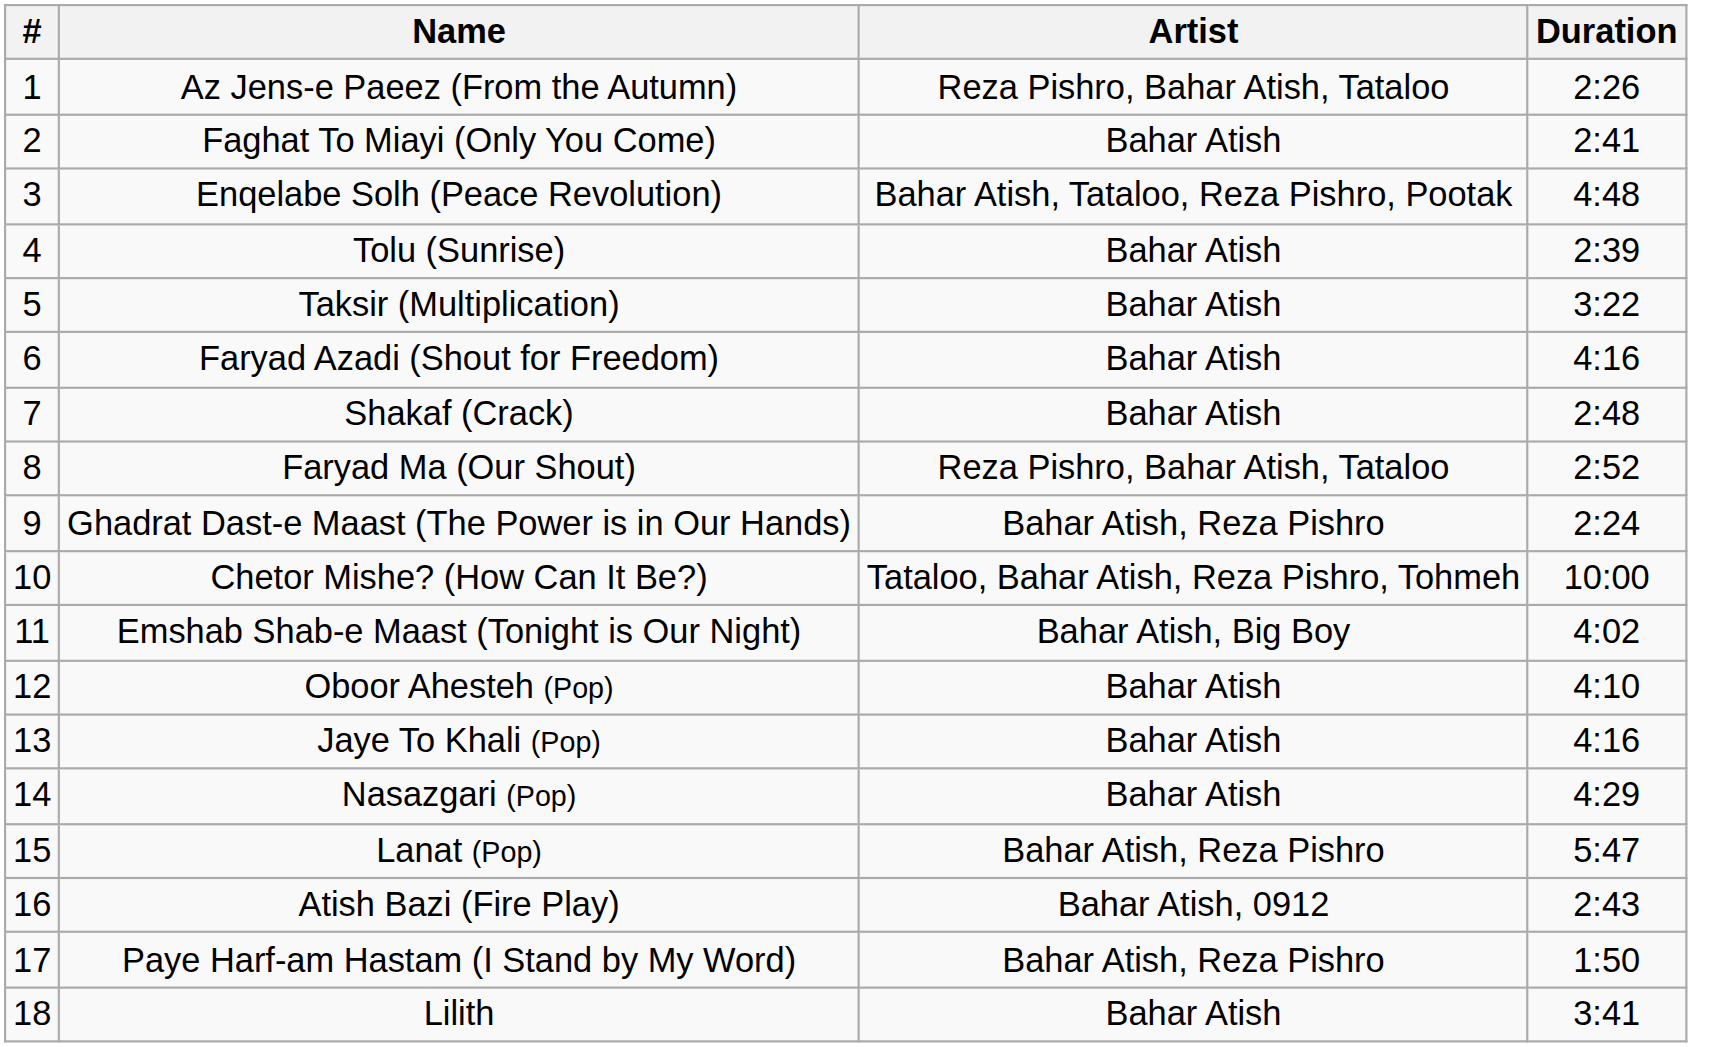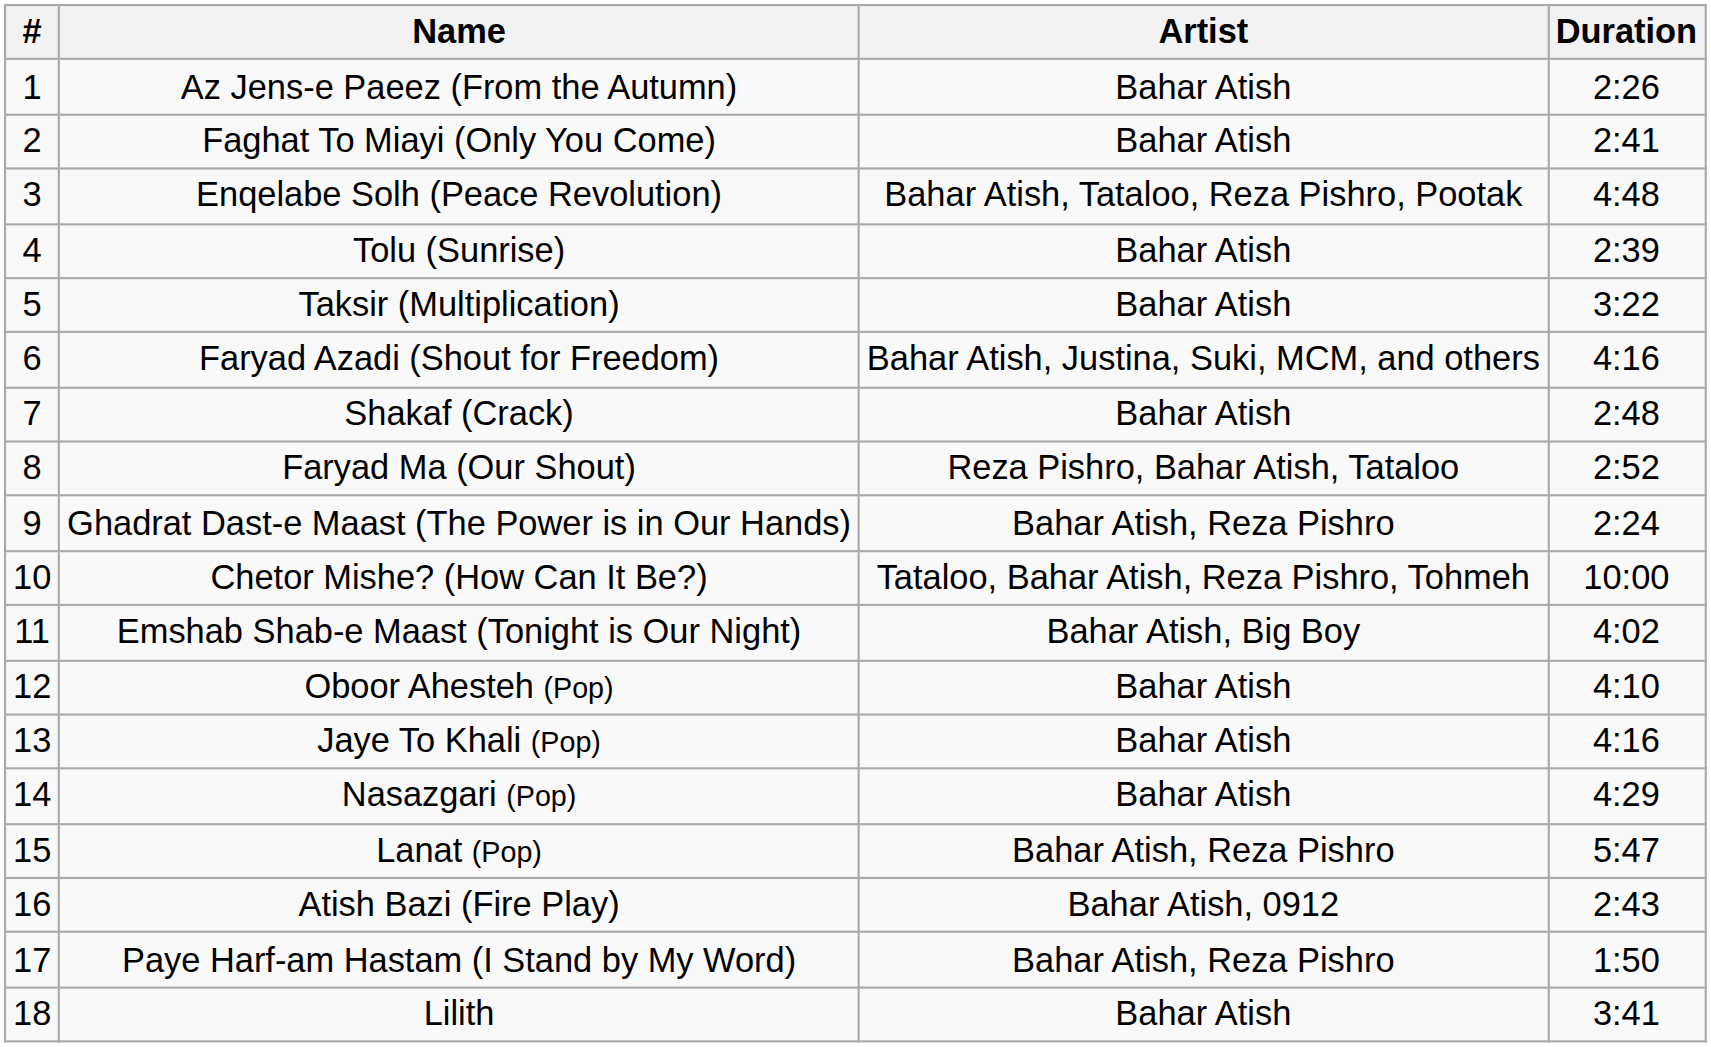Az Jens-e Paeez (From the Autumn) | Artist: Reza Pishro, Bahar Atish, Tataloo -> Bahar Atish
Faryad Azadi (Shout for Freedom) | Artist: Bahar Atish -> Bahar Atish, Justina, Suki, MCM, and others
